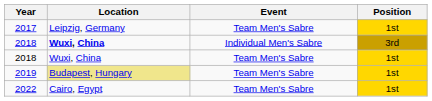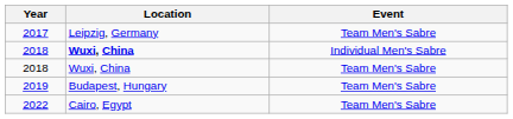- column: Position | 1st | 3rd | 1st | 1st | 1st
2019 | Location: khaki background -> no background
